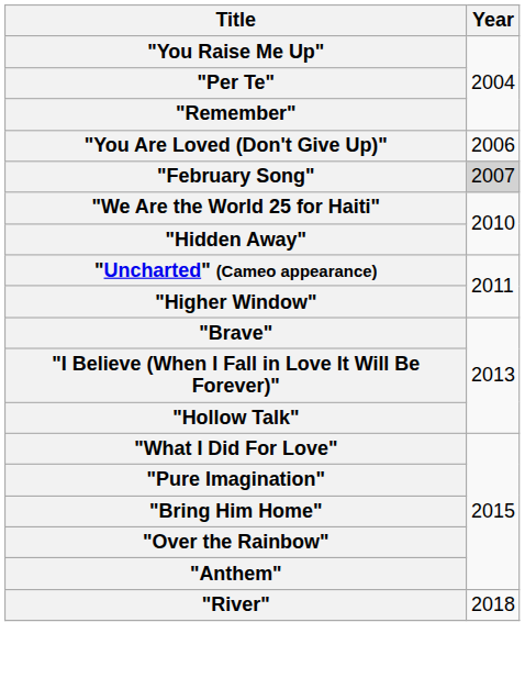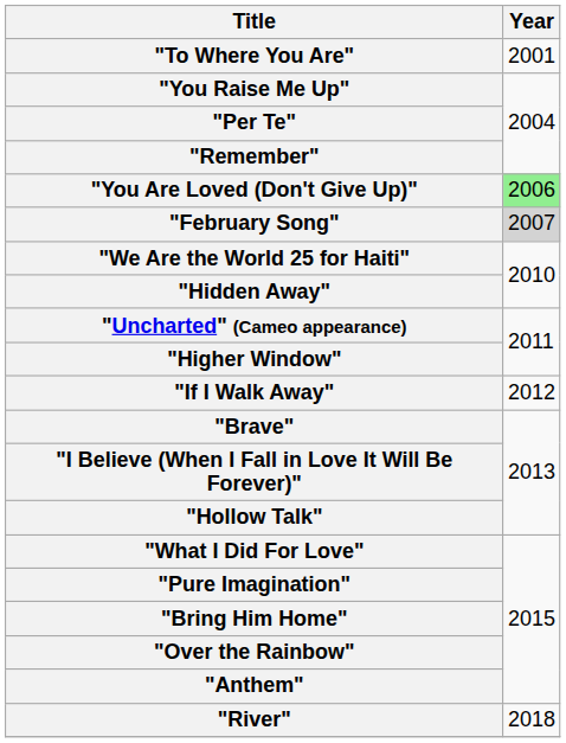+ row: "To Where You Are" | 2001
"You Are Loved (Don't Give Up)" | Year: no background -> lightgreen background
+ row: "If I Walk Away" | 2012
